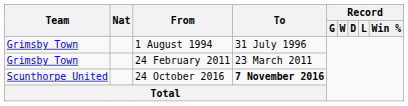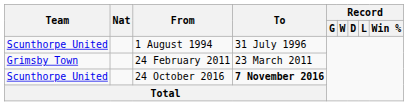1 August 1994 | Team: Grimsby Town -> Scunthorpe United
